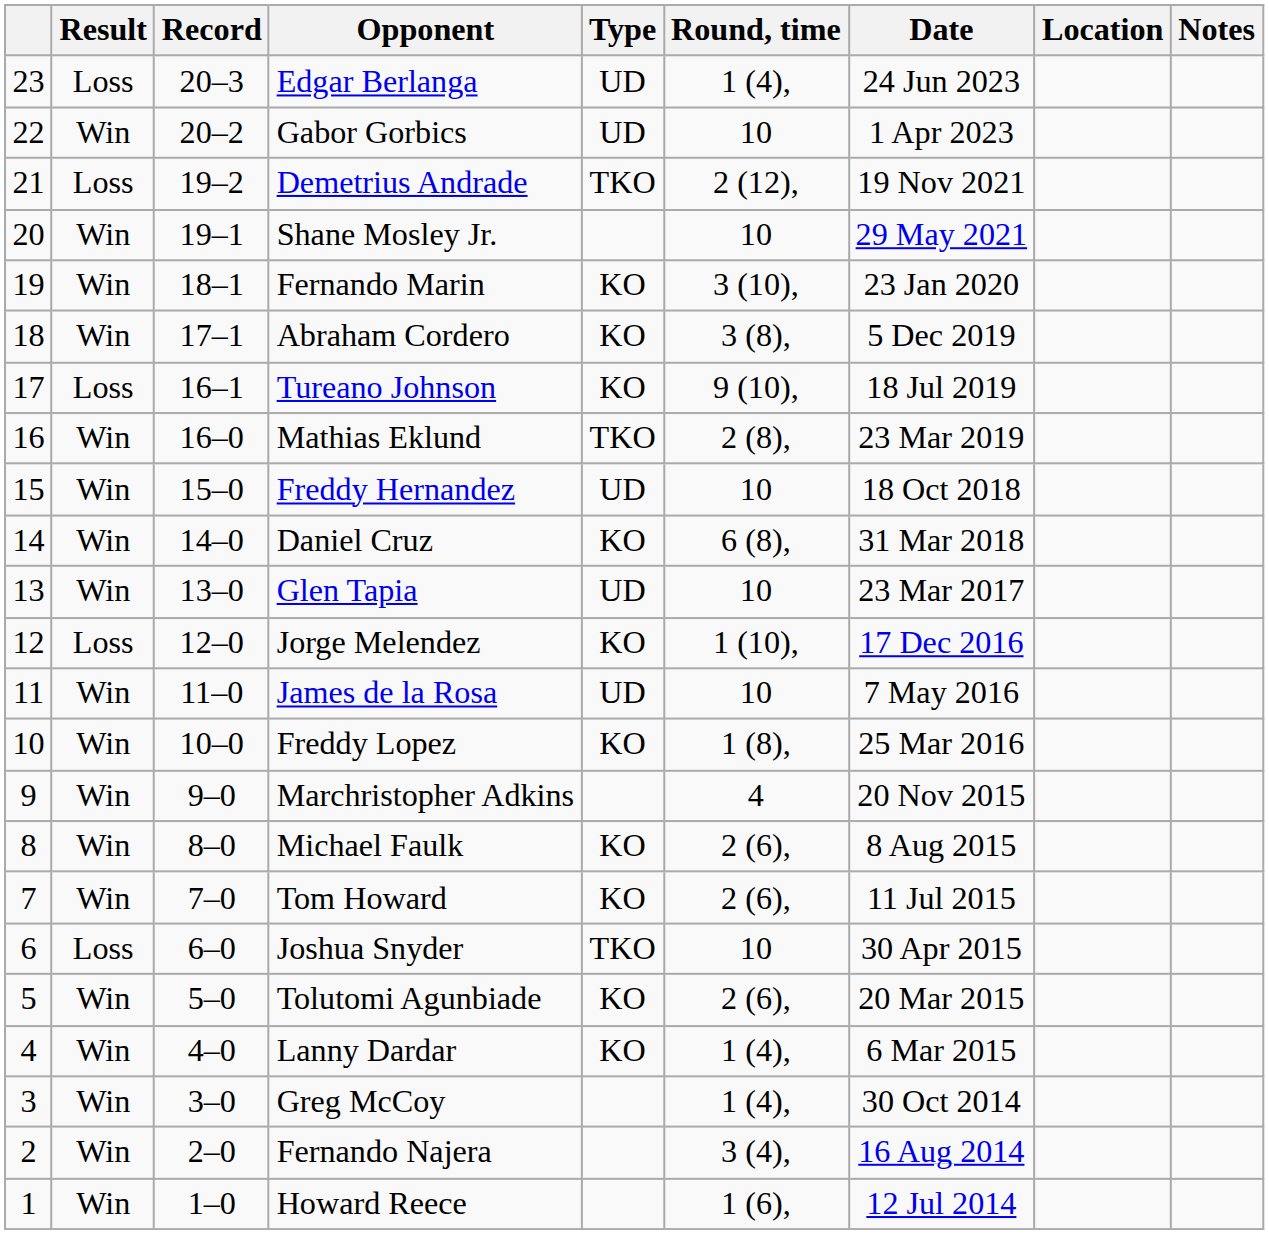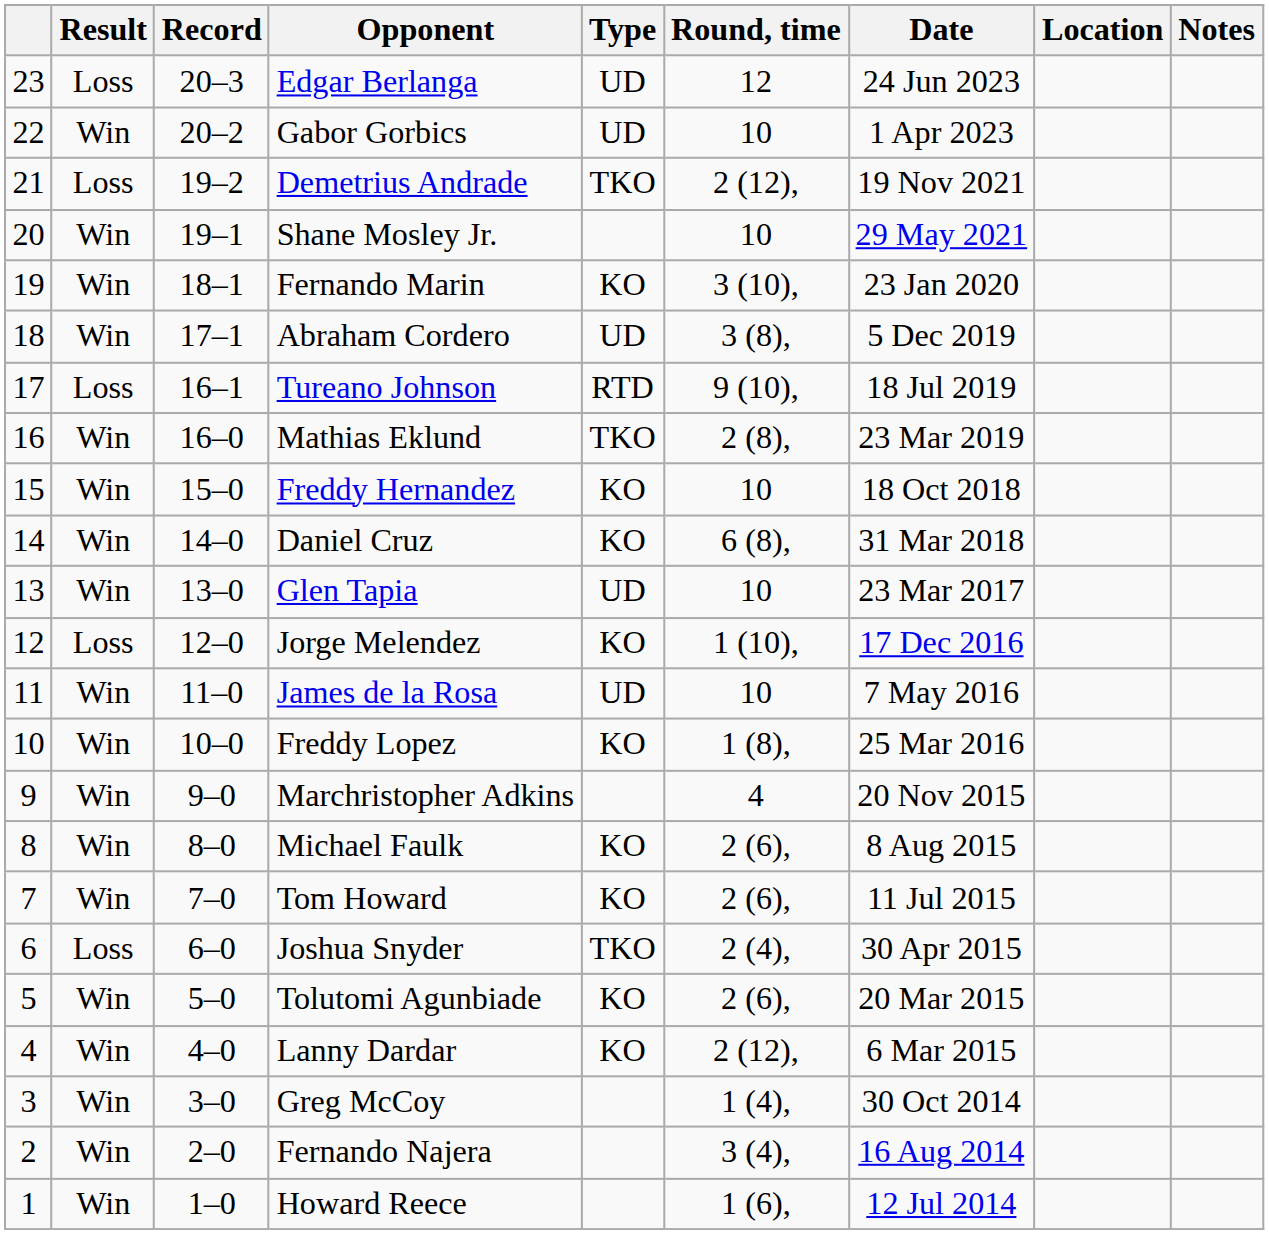Edgar Berlanga | Round, time: 1 (4), -> 12
Abraham Cordero | Type: KO -> UD
Tureano Johnson | Type: KO -> RTD
Freddy Hernandez | Type: UD -> KO
Joshua Snyder | Round, time: 10 -> 2 (4),
Lanny Dardar | Round, time: 1 (4), -> 2 (12),
